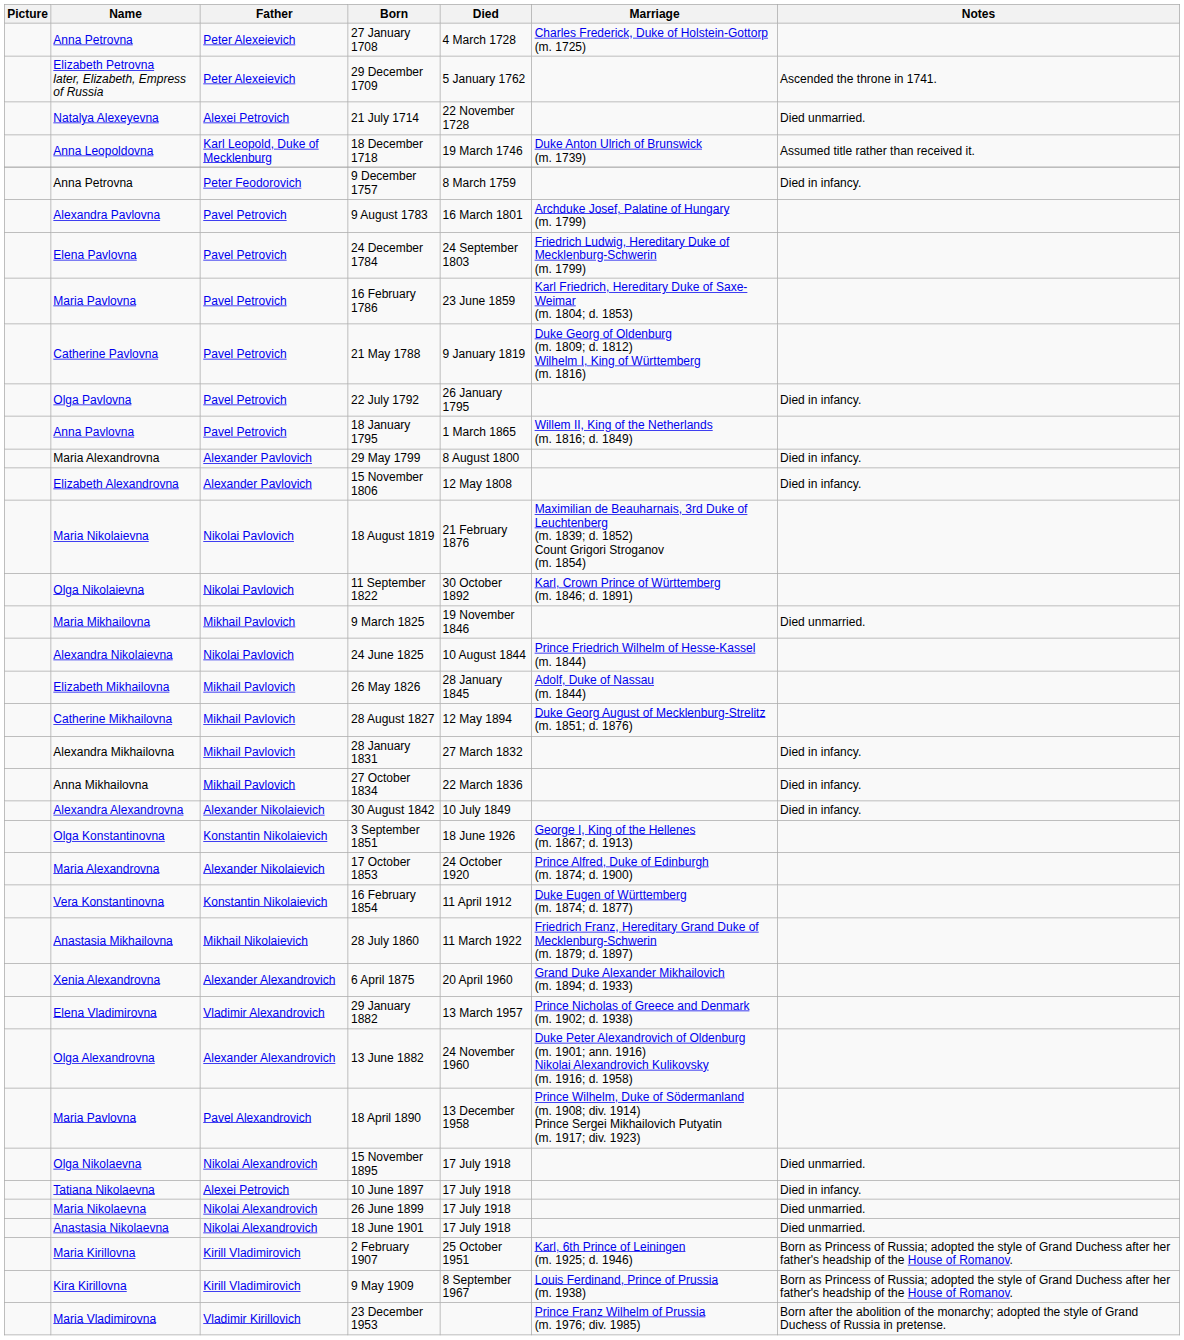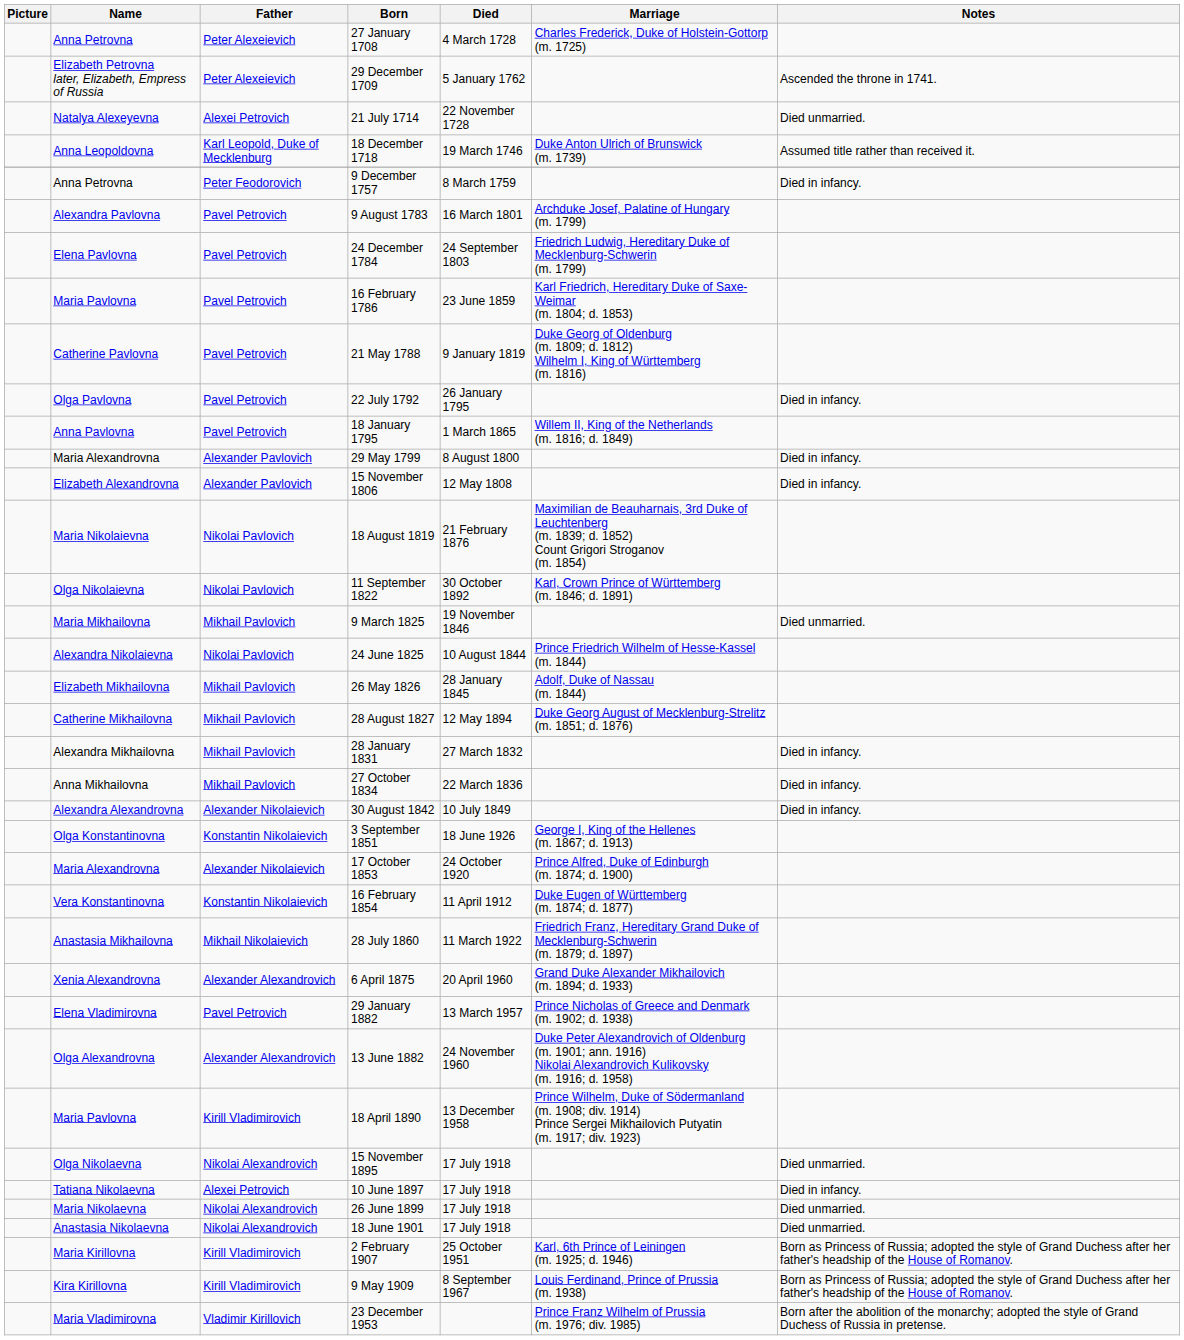29 January 1882 | Father: Vladimir Alexandrovich -> Pavel Petrovich
18 April 1890 | Father: Pavel Alexandrovich -> Kirill Vladimirovich
